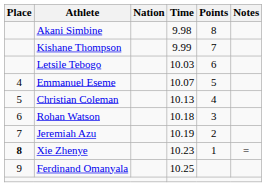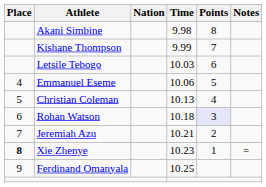Emmanuel Eseme | Time: 10.07 -> 10.06
Rohan Watson | Points: no background -> lavender background
Jeremiah Azu | Time: 10.19 -> 10.21
